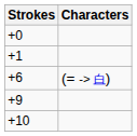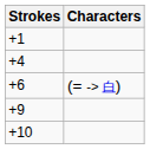- row: +0
+ row: +4
